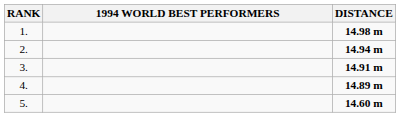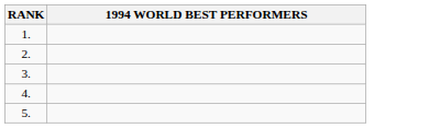- column: DISTANCE | 14.98 m | 14.94 m | 14.91 m | 14.89 m | 14.60 m
